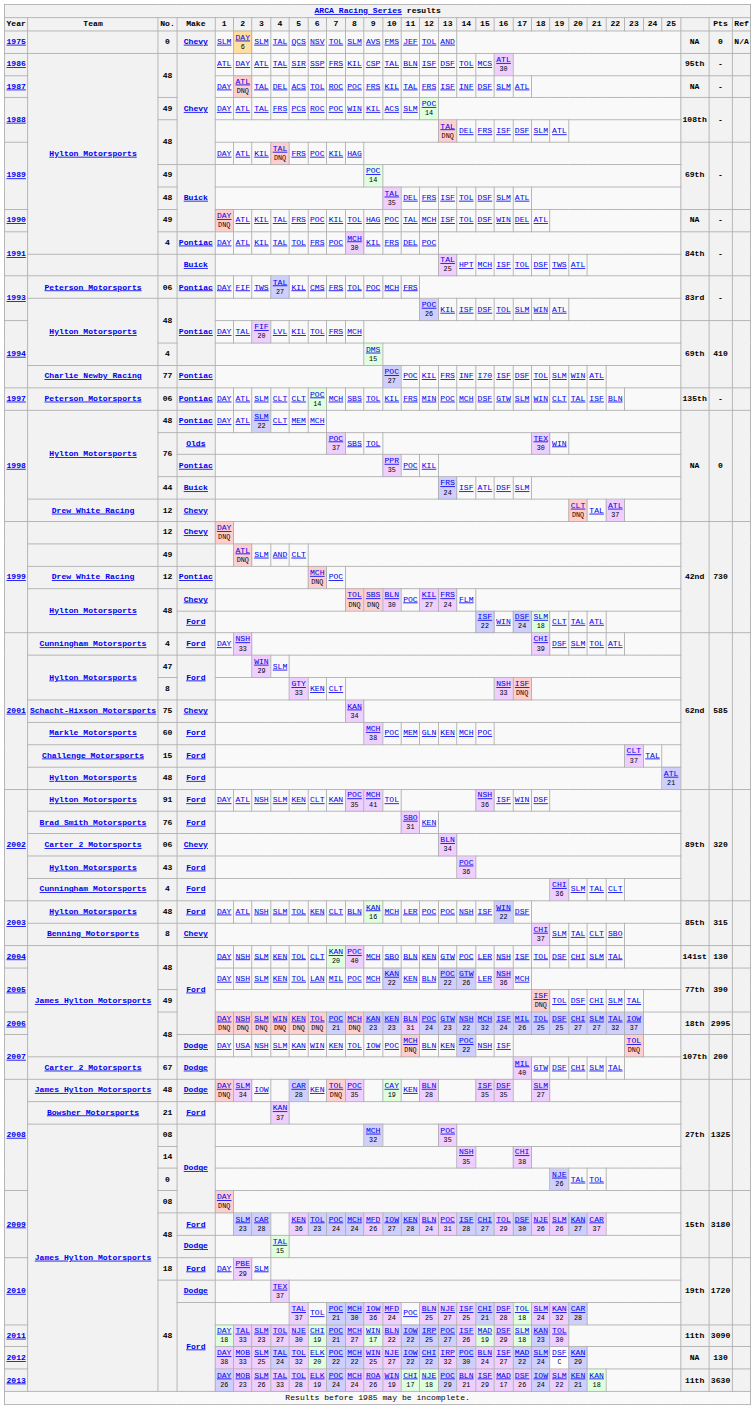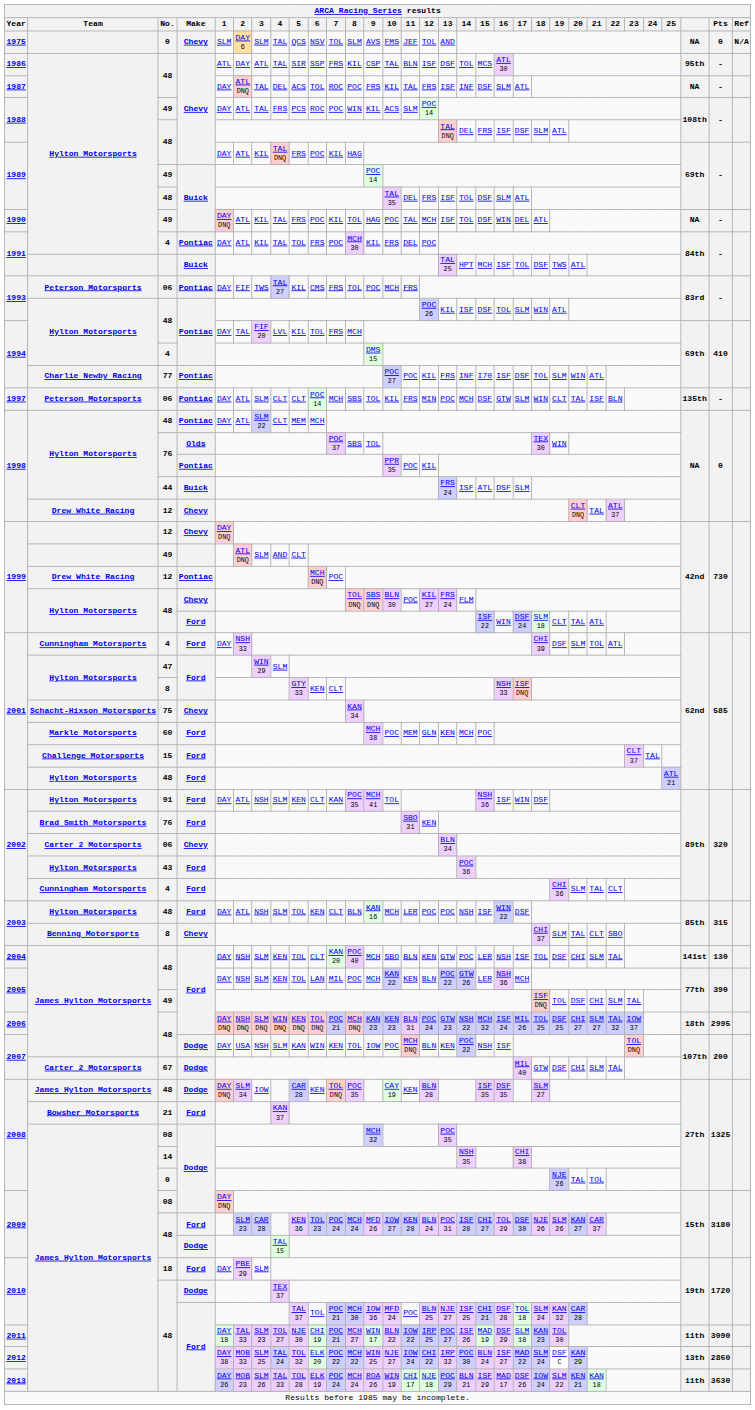2012 | 11: IOW 22 -> IOW 24
2012 | column 30: NA -> 13th
2012 | Pts: 130 -> 2860
